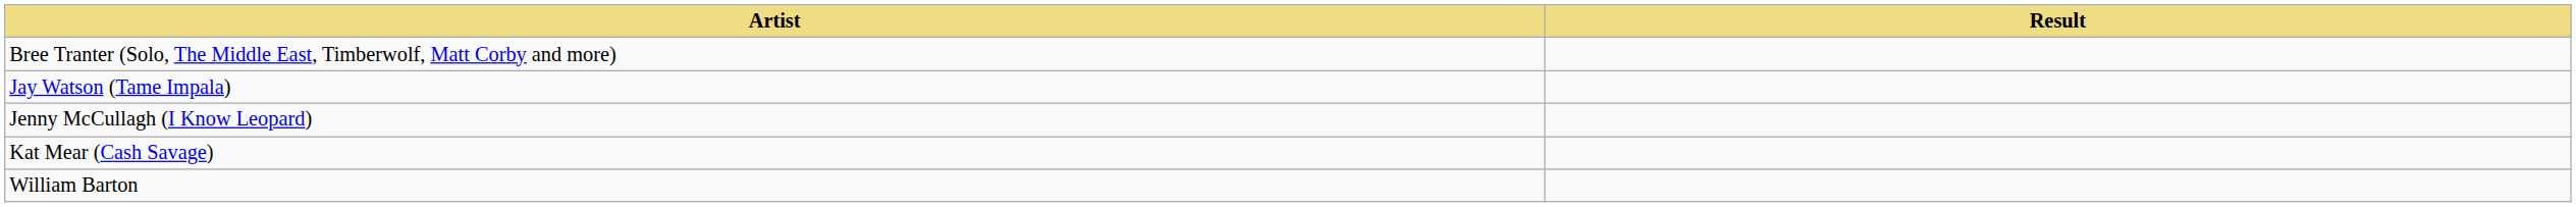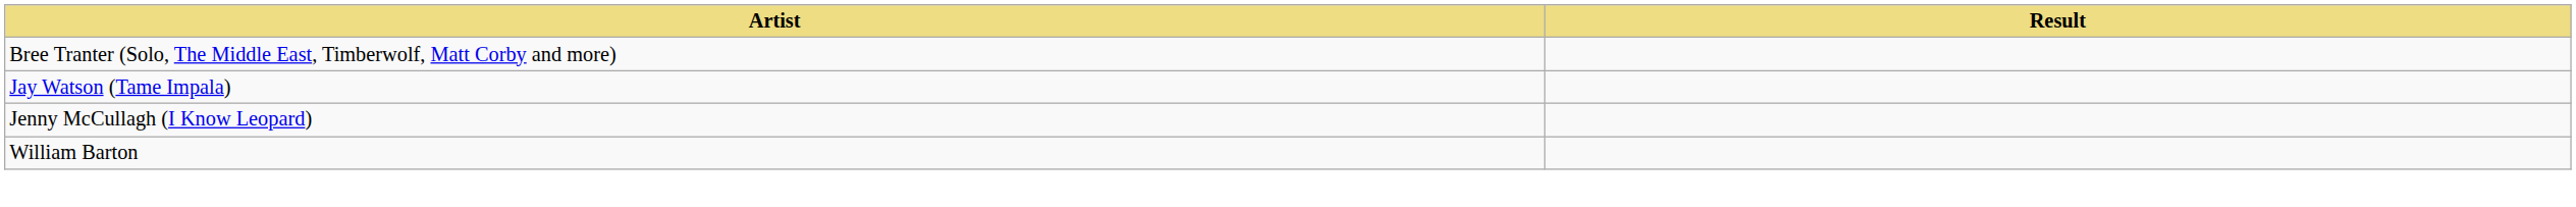- row: Kat Mear (Cash Savage)
